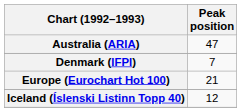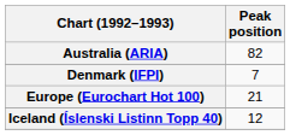Australia (ARIA) | Peak position: 47 -> 82
